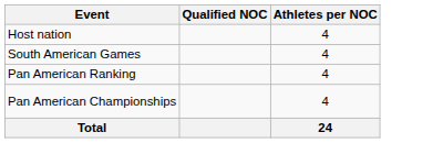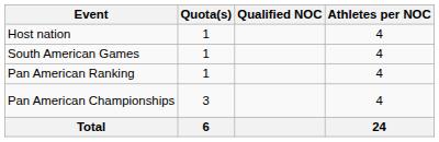+ column: Quota(s) | 1 | 1 | 1 | 3 | 6
